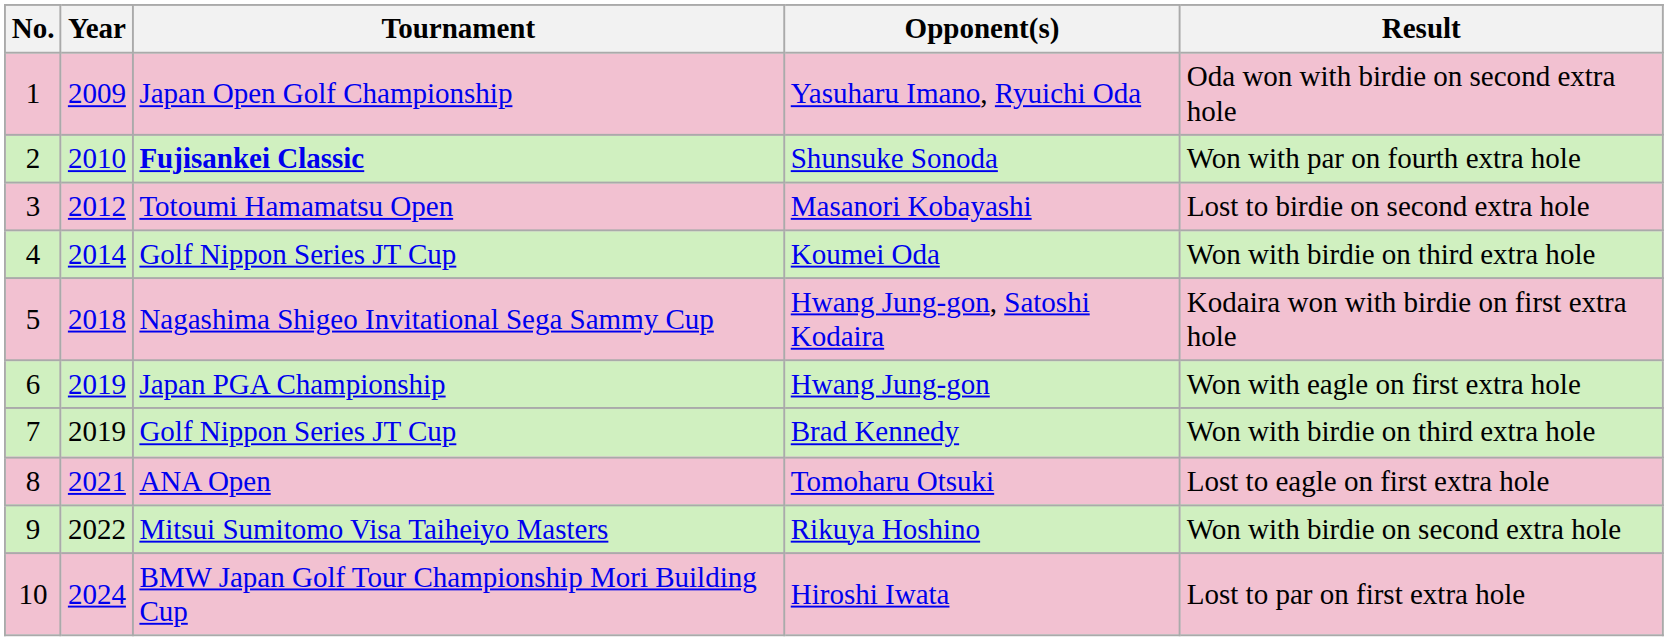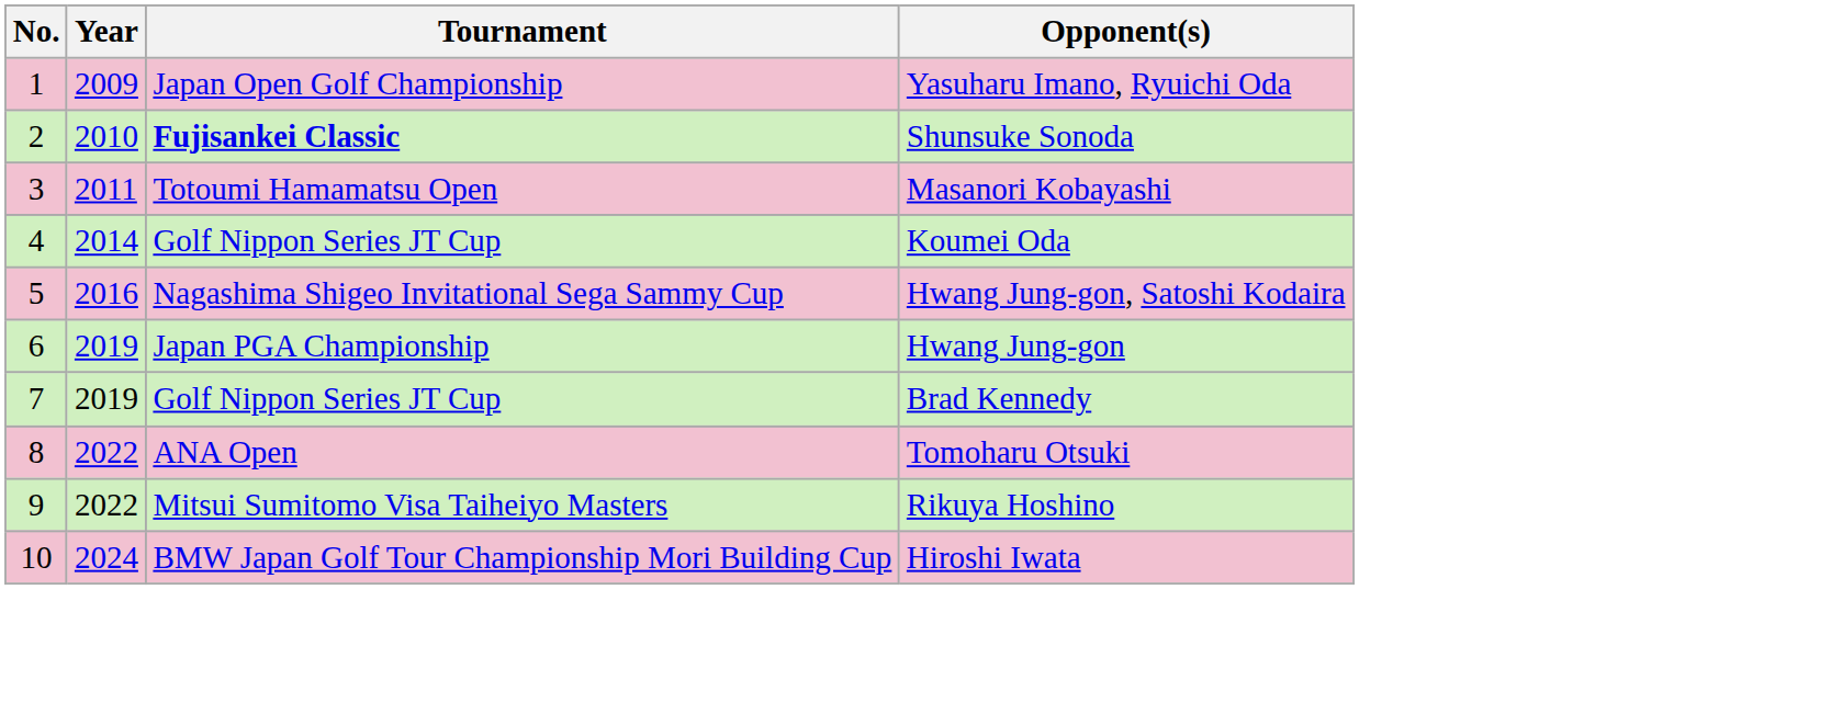- column: Result | Oda won with birdie on second extra hole | Won with par on fourth extra hole | Lost to birdie on second extra hole | Won with birdie on third extra hole | Kodaira won with birdie on first extra hole | Won with eagle on first extra hole | Won with birdie on third extra hole | Lost to eagle on first extra hole | Won with birdie on second extra hole | Lost to par on first extra hole
Masanori Kobayashi | Year: 2012 -> 2011
Hwang Jung-gon, Satoshi Kodaira | Year: 2018 -> 2016
Tomoharu Otsuki | Year: 2021 -> 2022
